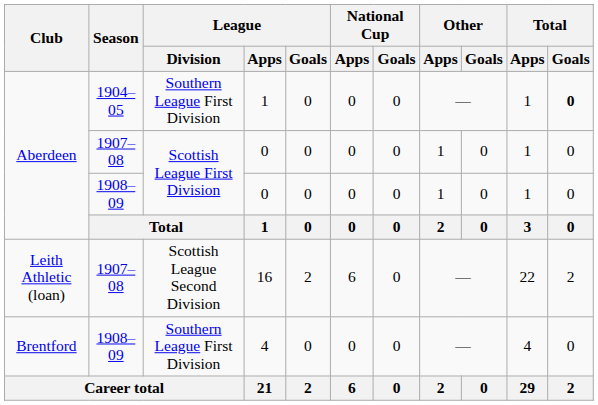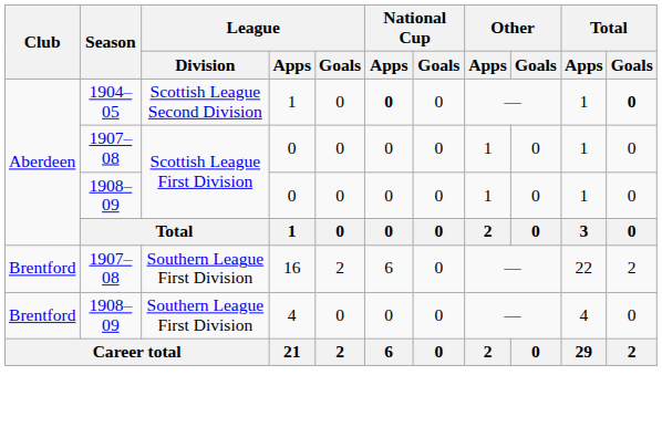1904–05 / 1 | League / Division: Southern League First Division -> Scottish League Second Division
1904–05 / 1 | National Cup / Apps: normal -> bold
16 | Club: Leith Athletic (loan) -> Brentford
16 | League / Division: Scottish League Second Division -> Southern League First Division
